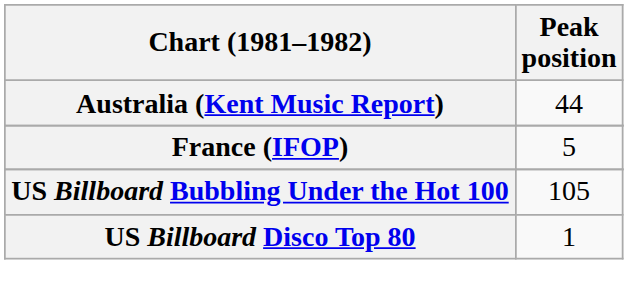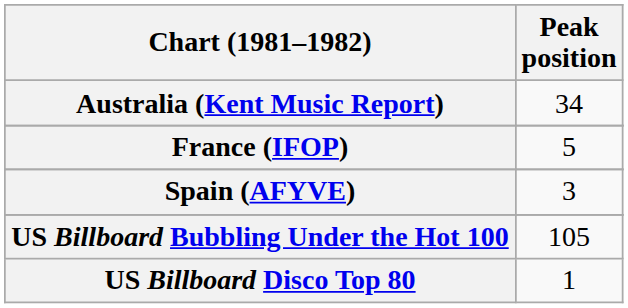Australia (Kent Music Report) | Peak position: 44 -> 34
+ row: Spain (AFYVE) | 3
